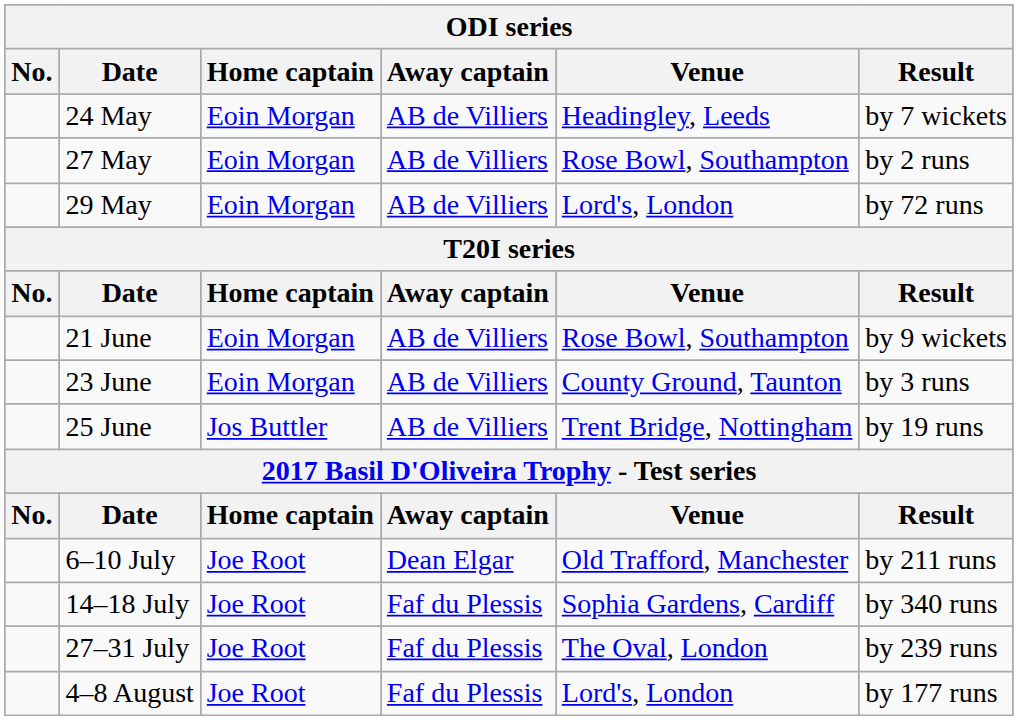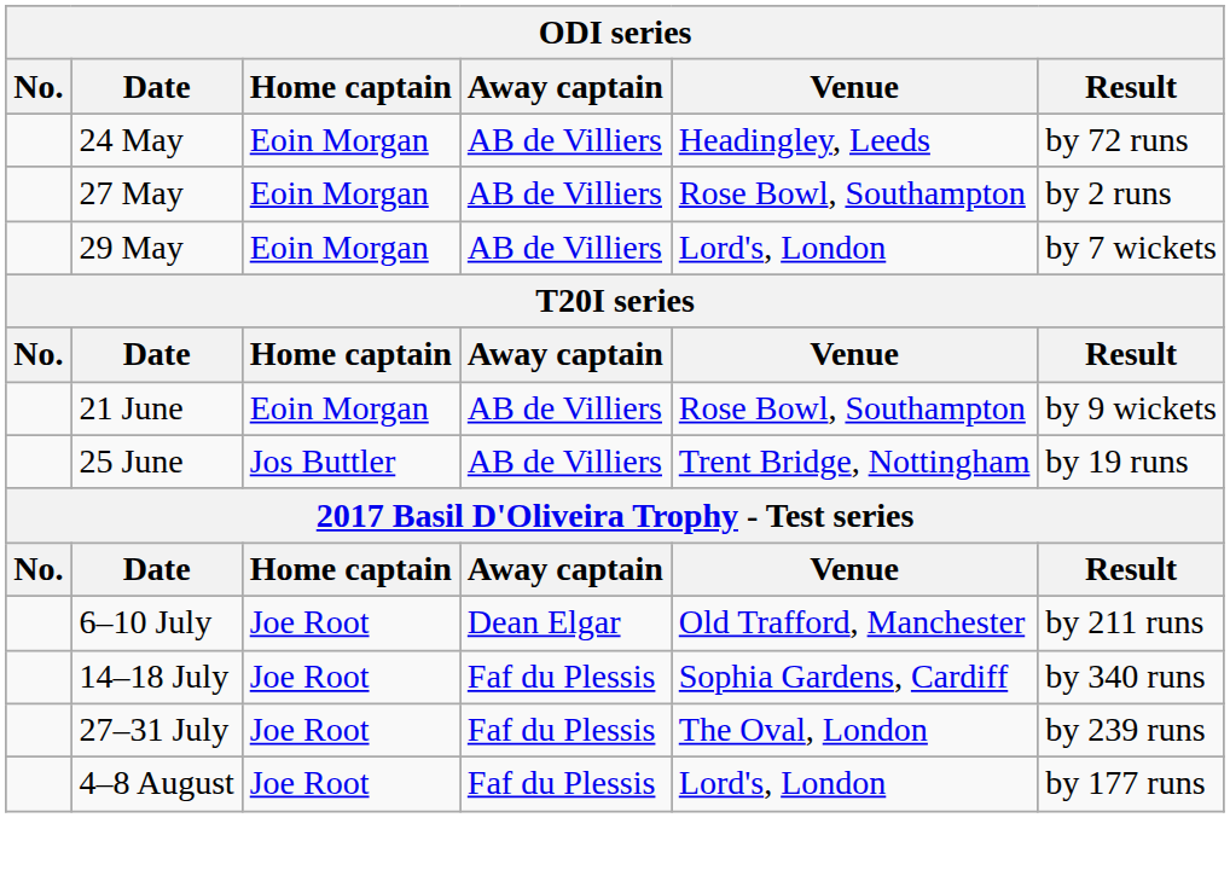24 May | Result: by 7 wickets -> by 72 runs
29 May | Result: by 72 runs -> by 7 wickets
- row: 23 June | Eoin Morgan | AB de Villiers | County Ground, Taunton | by 3 runs
